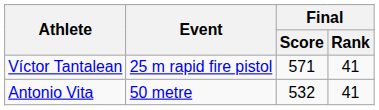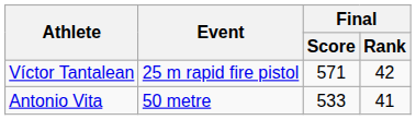Víctor Tantalean | Final / Rank: 41 -> 42
Antonio Vita | Final / Score: 532 -> 533
